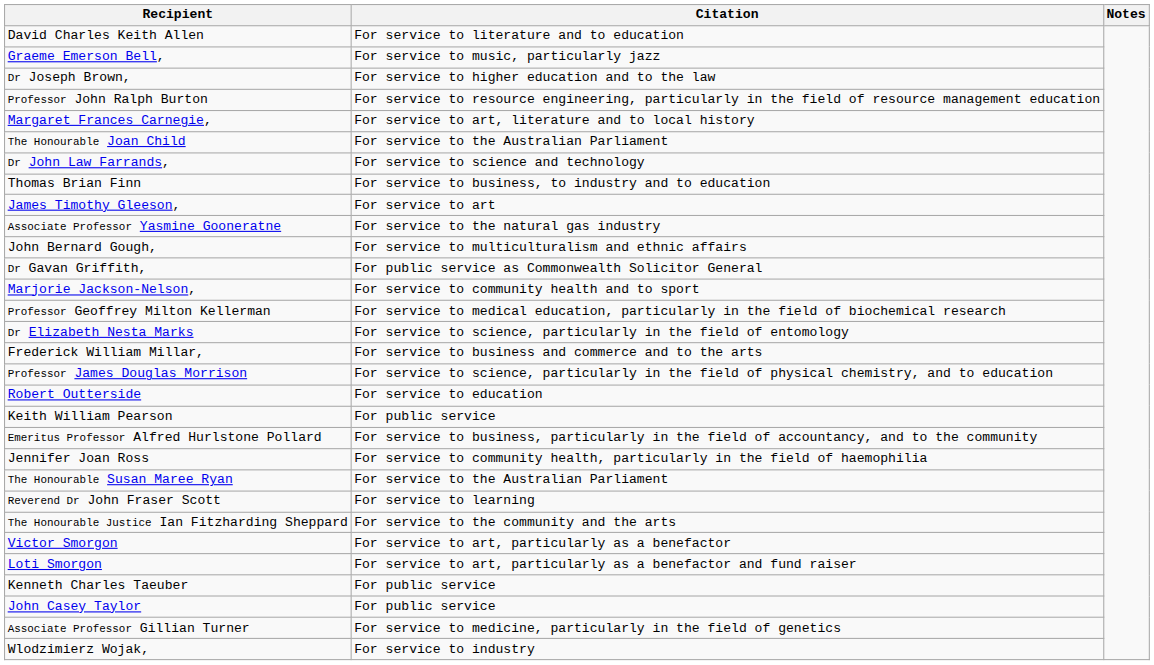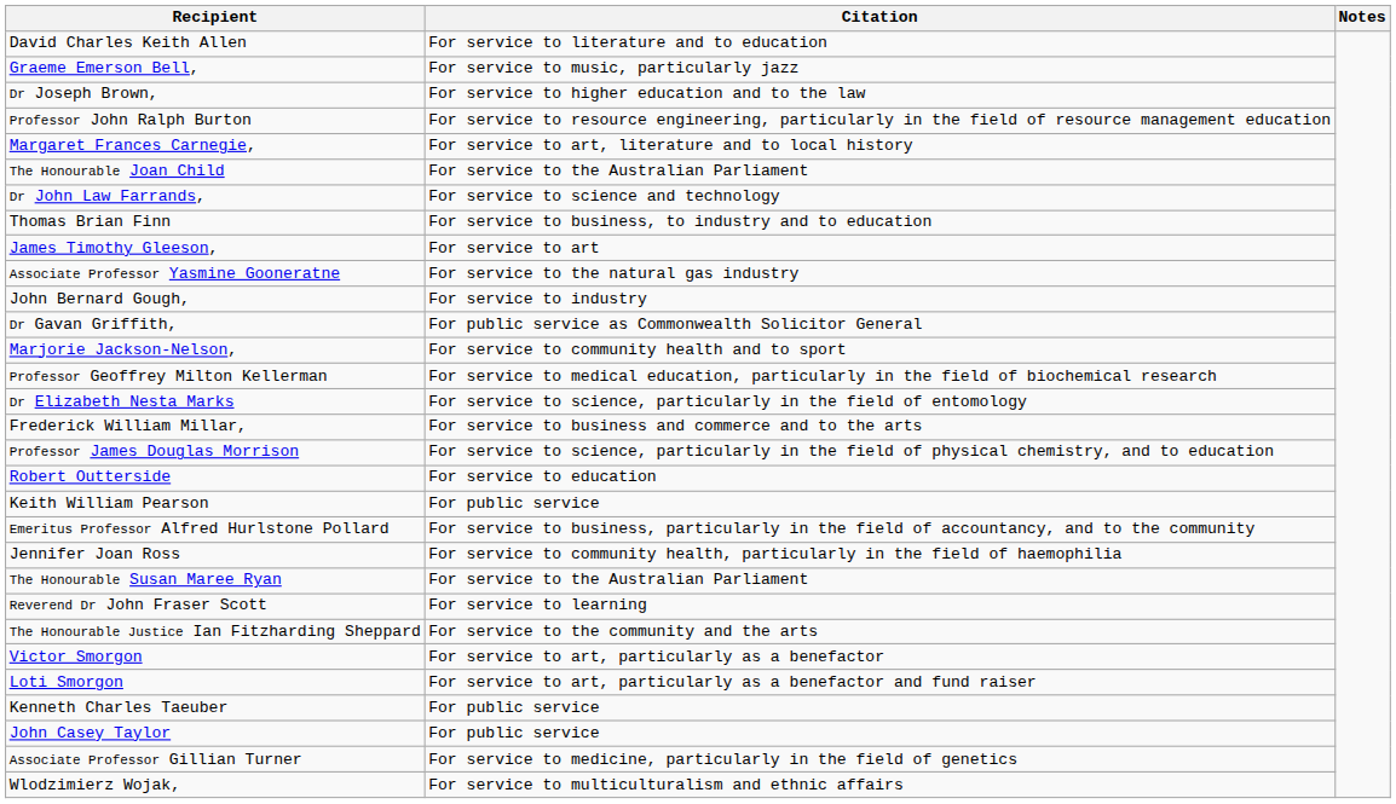John Bernard Gough, | Citation: For service to multiculturalism and ethnic affairs -> For service to industry
Wlodzimierz Wojak, | Citation: For service to industry -> For service to multiculturalism and ethnic affairs
